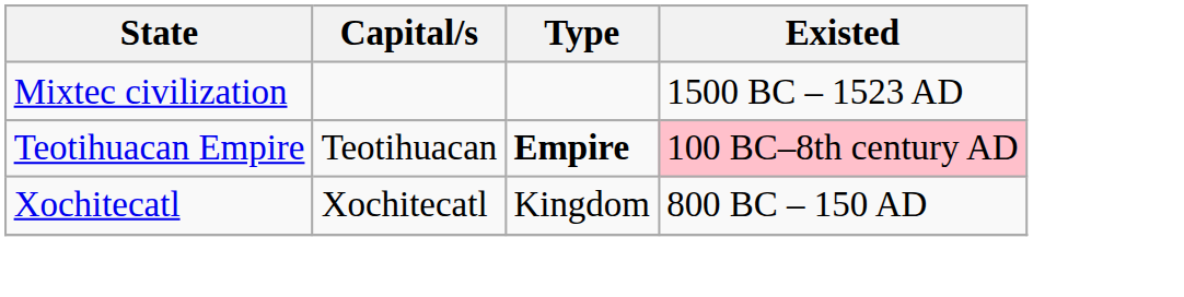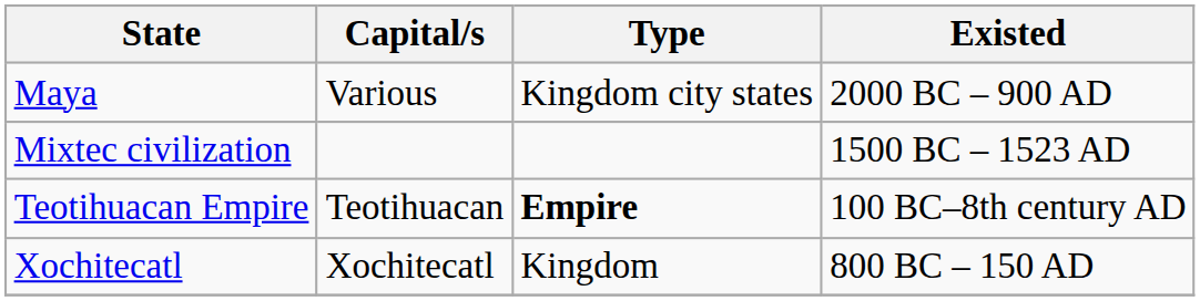+ row: Maya | Various | Kingdom city states | 2000 BC – 900 AD
Teotihuacan Empire | Existed: pink background -> no background
